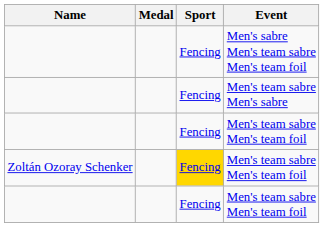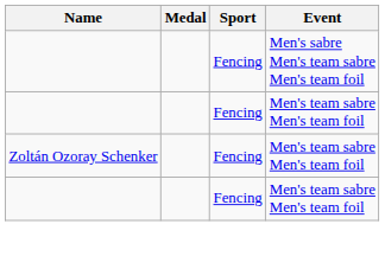- row: Fencing | Men's team sabre Men's sabre
Zoltán Ozoray Schenker / Men's team sabre Men's team foil | Sport: gold background -> no background
